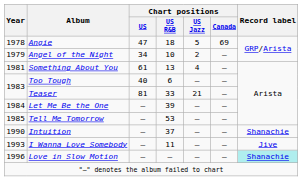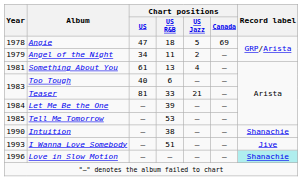Angel of the Night | Chart positions / US R&B: 10 -> 11
Intuition | Chart positions / US R&B: 37 -> 38
I Wanna Love Somebody | Chart positions / US R&B: 11 -> 51
